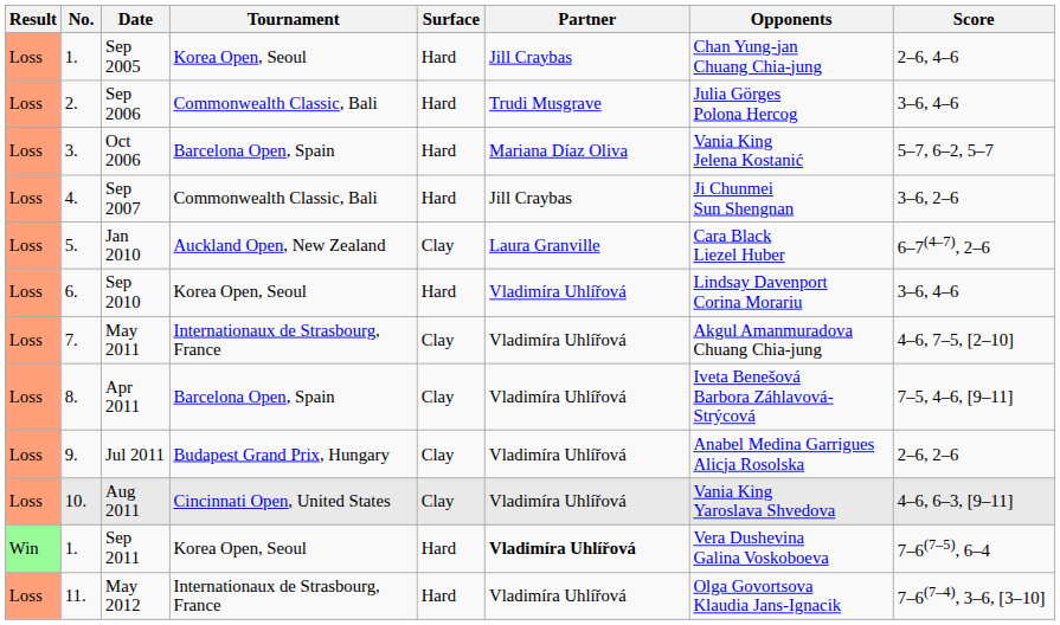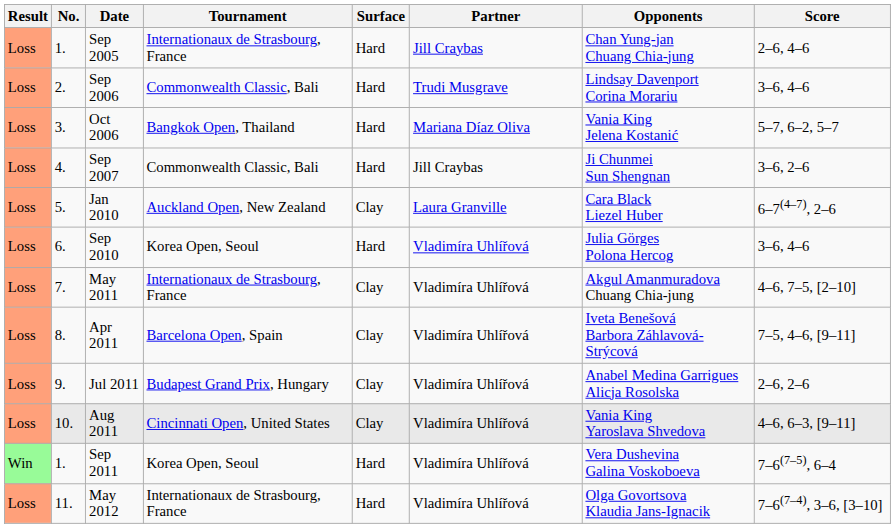Sep 2005 | Tournament: Korea Open, Seoul -> Internationaux de Strasbourg, France
Sep 2006 | Opponents: Julia Görges Polona Hercog -> Lindsay Davenport Corina Morariu
Oct 2006 | Tournament: Barcelona Open, Spain -> Bangkok Open, Thailand
Sep 2010 | Opponents: Lindsay Davenport Corina Morariu -> Julia Görges Polona Hercog
Sep 2011 | Partner: bold -> normal
